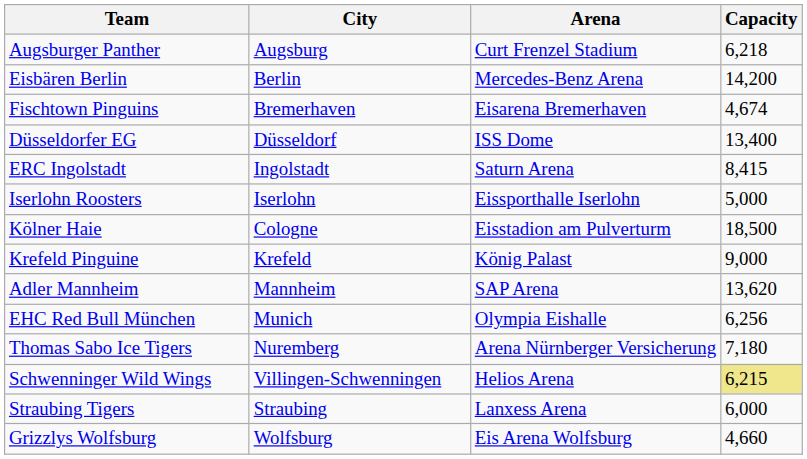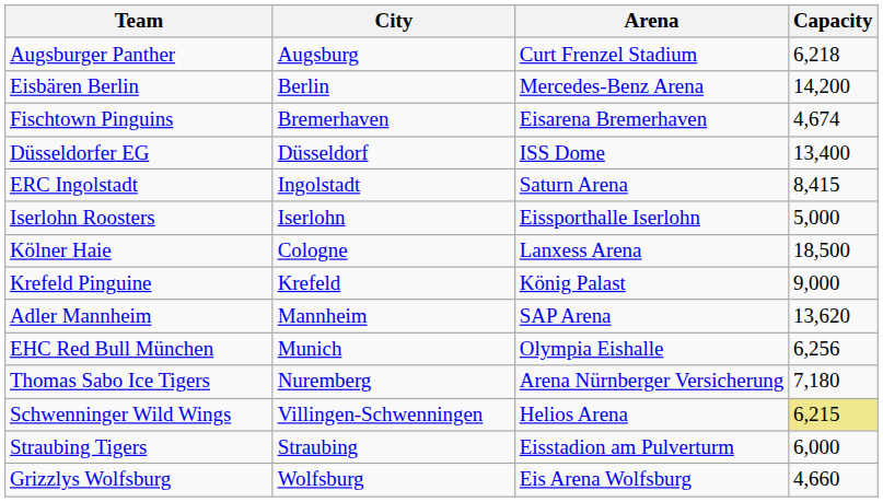Kölner Haie | Arena: Eisstadion am Pulverturm -> Lanxess Arena
Straubing Tigers | Arena: Lanxess Arena -> Eisstadion am Pulverturm
